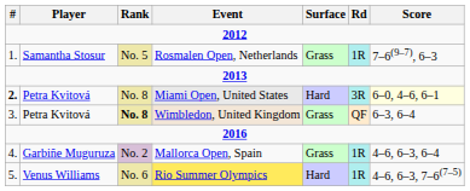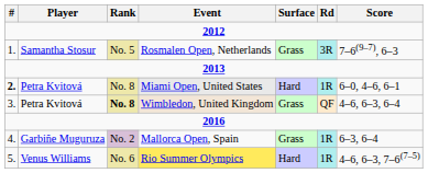Rosmalen Open, Netherlands | Rd: 1R -> 3R
Miami Open, United States | Rd: 3R -> 1R
Miami Open, United States | Score: lightyellow background -> no background
Wimbledon, United Kingdom | Score: 6–3, 6–4 -> 4–6, 6–3, 6–4
Mallorca Open, Spain | Score: 4–6, 6–3, 6–4 -> 6–3, 6–4
